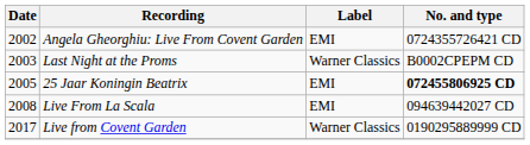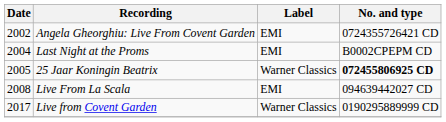Last Night at the Proms | Date: 2003 -> 2004
Last Night at the Proms | Label: Warner Classics -> EMI
25 Jaar Koningin Beatrix | Label: EMI -> Warner Classics
